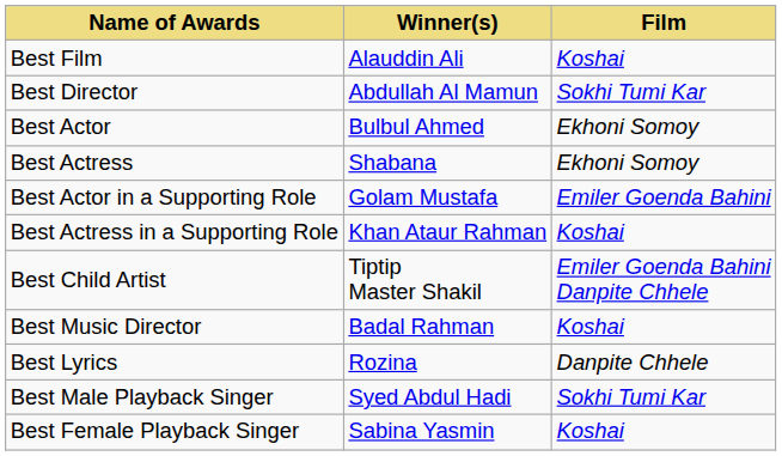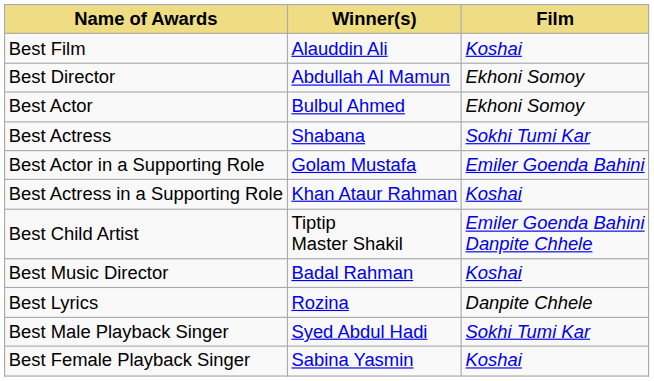Best Director | Film: Sokhi Tumi Kar -> Ekhoni Somoy
Best Actress | Film: Ekhoni Somoy -> Sokhi Tumi Kar
